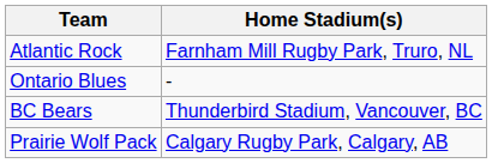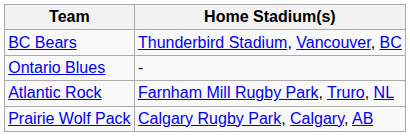rows swapped: Atlantic Rock <-> BC Bears
